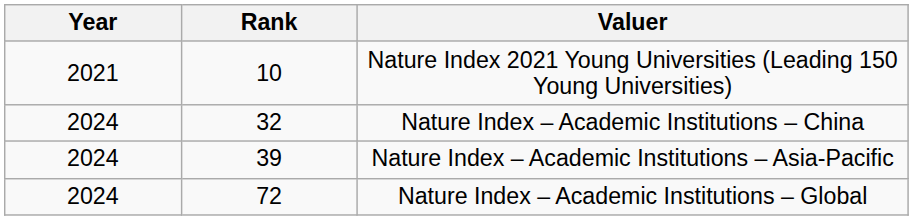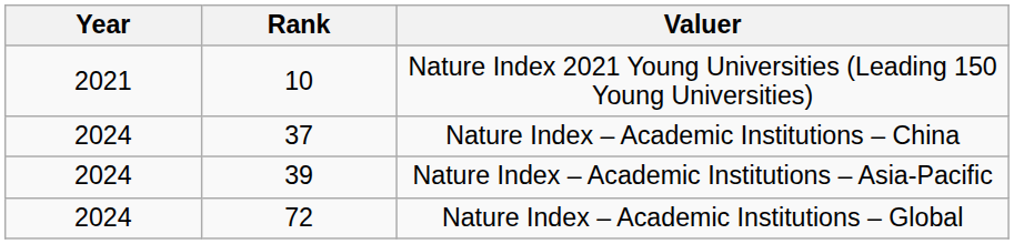Nature Index – Academic Institutions – China | Rank: 32 -> 37
